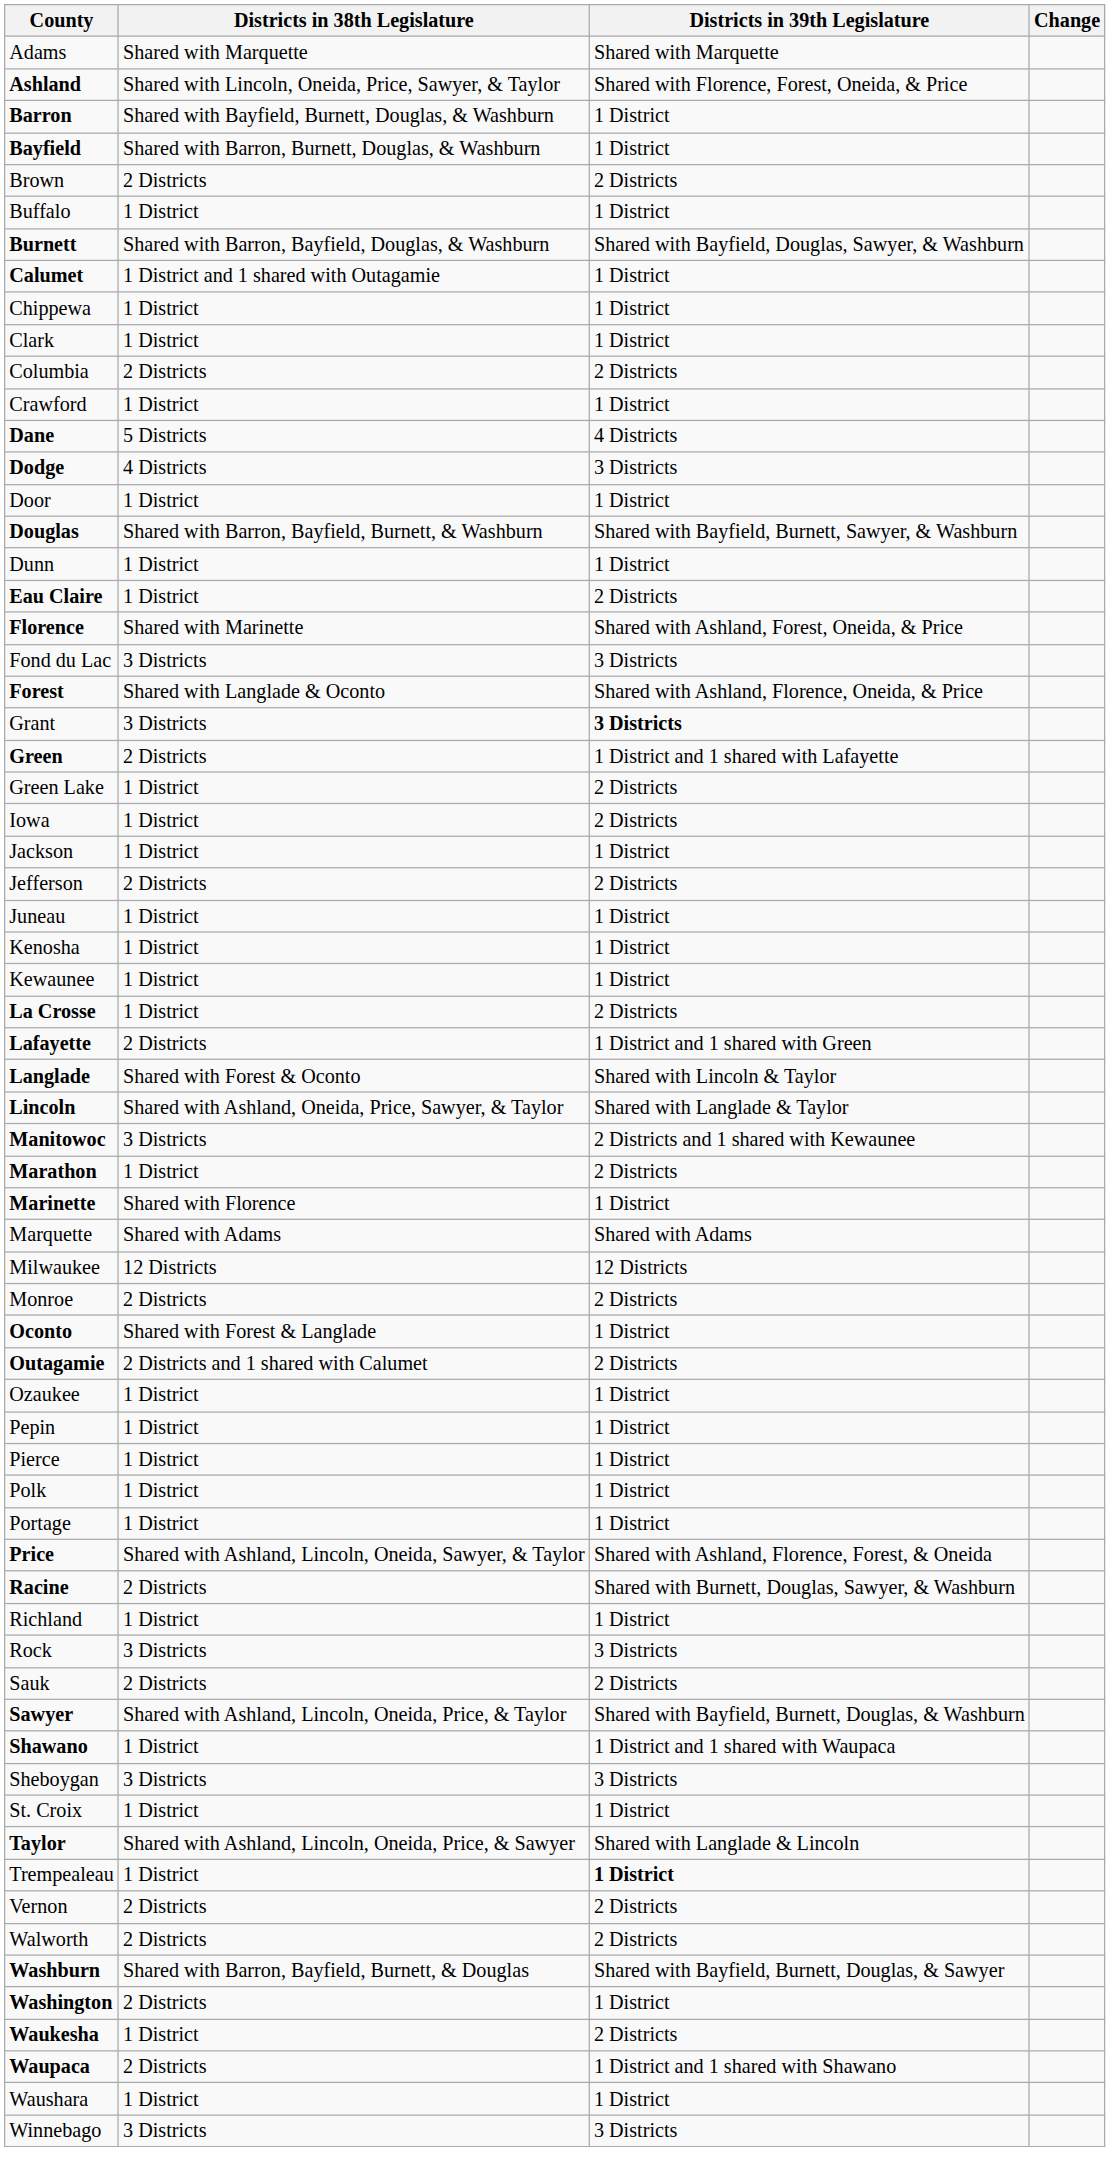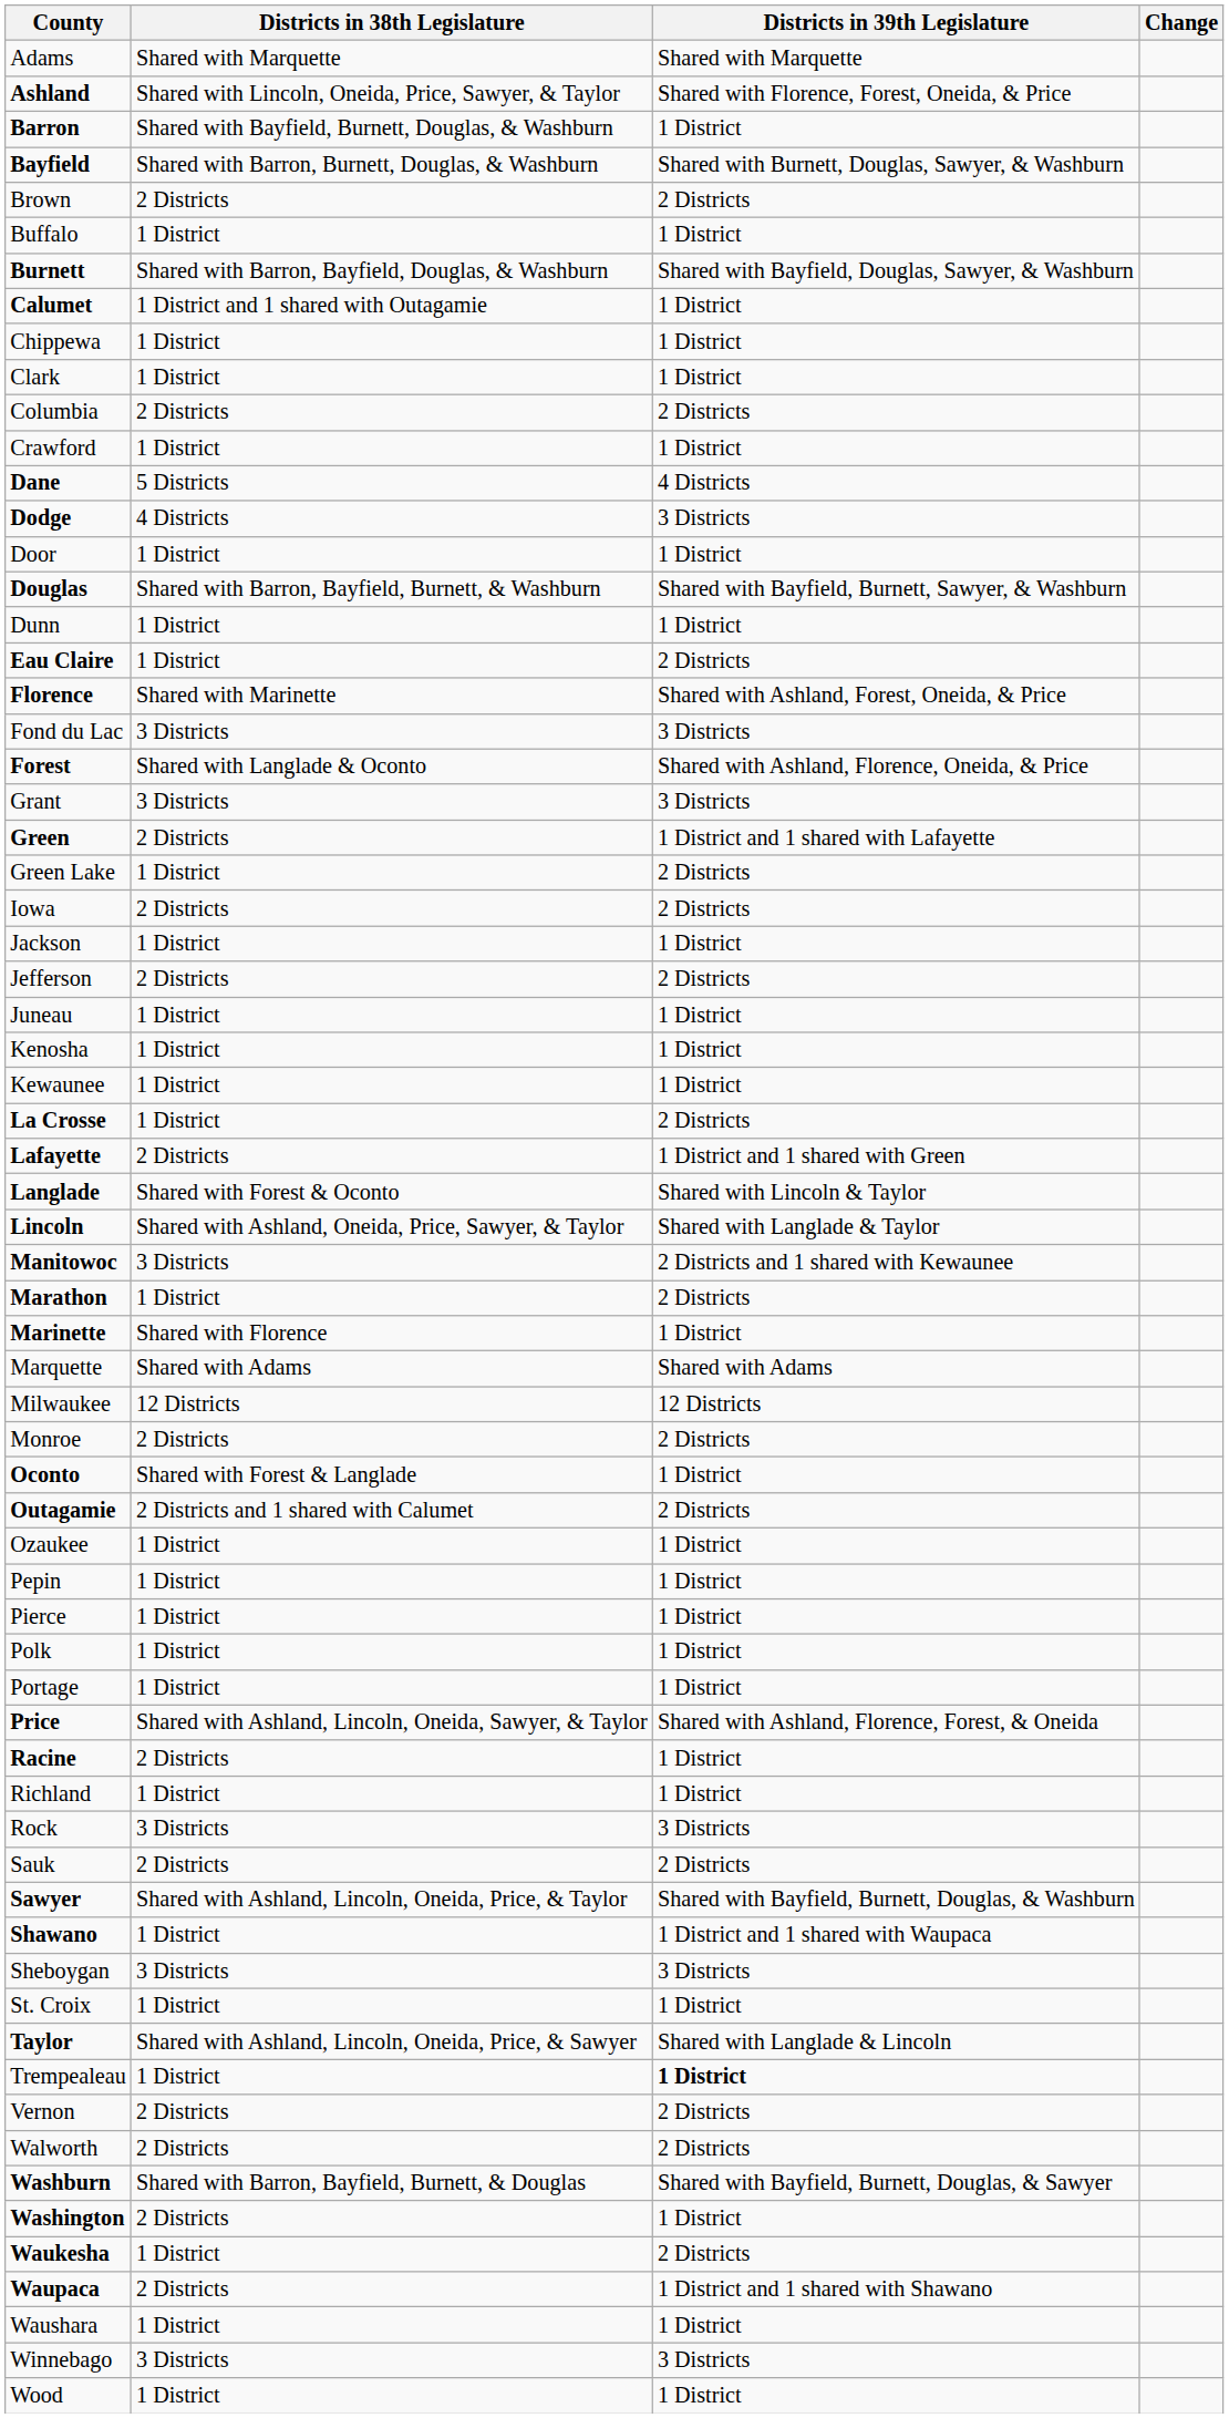Bayfield | Districts in 39th Legislature: 1 District -> Shared with Burnett, Douglas, Sawyer, & Washburn
Grant | Districts in 39th Legislature: bold -> normal
Iowa | Districts in 38th Legislature: 1 District -> 2 Districts
Racine | Districts in 39th Legislature: Shared with Burnett, Douglas, Sawyer, & Washburn -> 1 District
+ row: Wood | 1 District | 1 District
